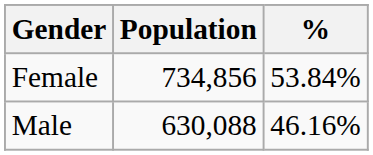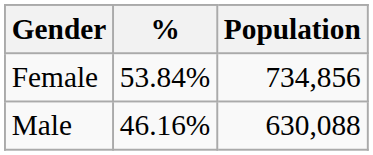columns swapped: Population <-> %
